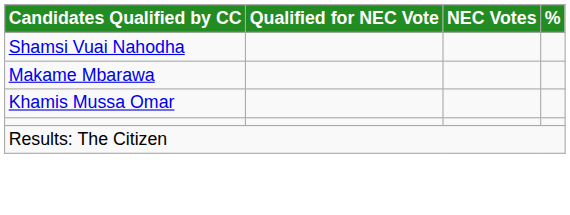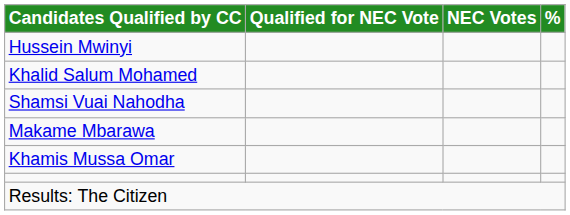+ row: Hussein Mwinyi
+ row: Khalid Salum Mohamed
